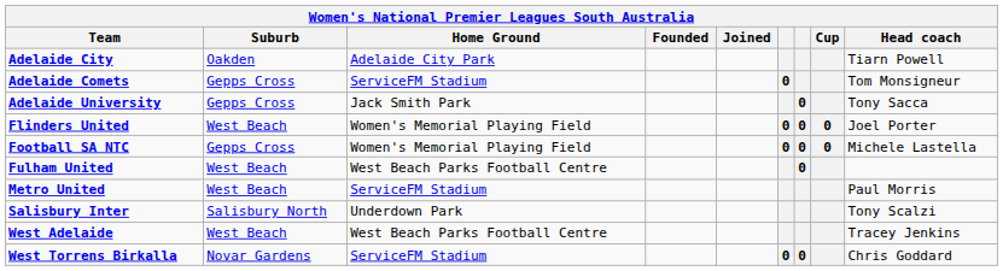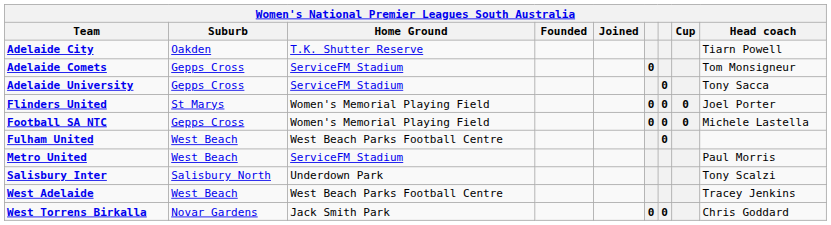Adelaide City | Home Ground: Adelaide City Park -> T.K. Shutter Reserve
Adelaide University | Home Ground: Jack Smith Park -> ServiceFM Stadium
Flinders United | Suburb: West Beach -> St Marys
West Torrens Birkalla | Home Ground: ServiceFM Stadium -> Jack Smith Park
